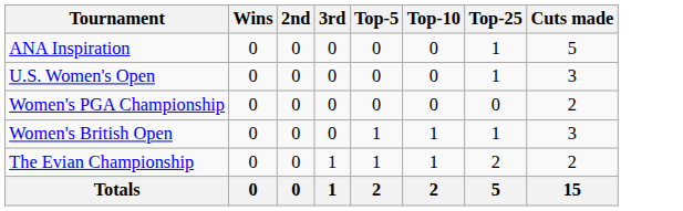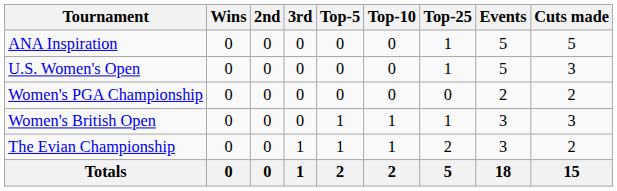+ column: Events | 5 | 5 | 2 | 3 | 3 | 18
